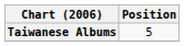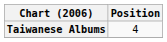Taiwanese Albums | Position: 5 -> 4
